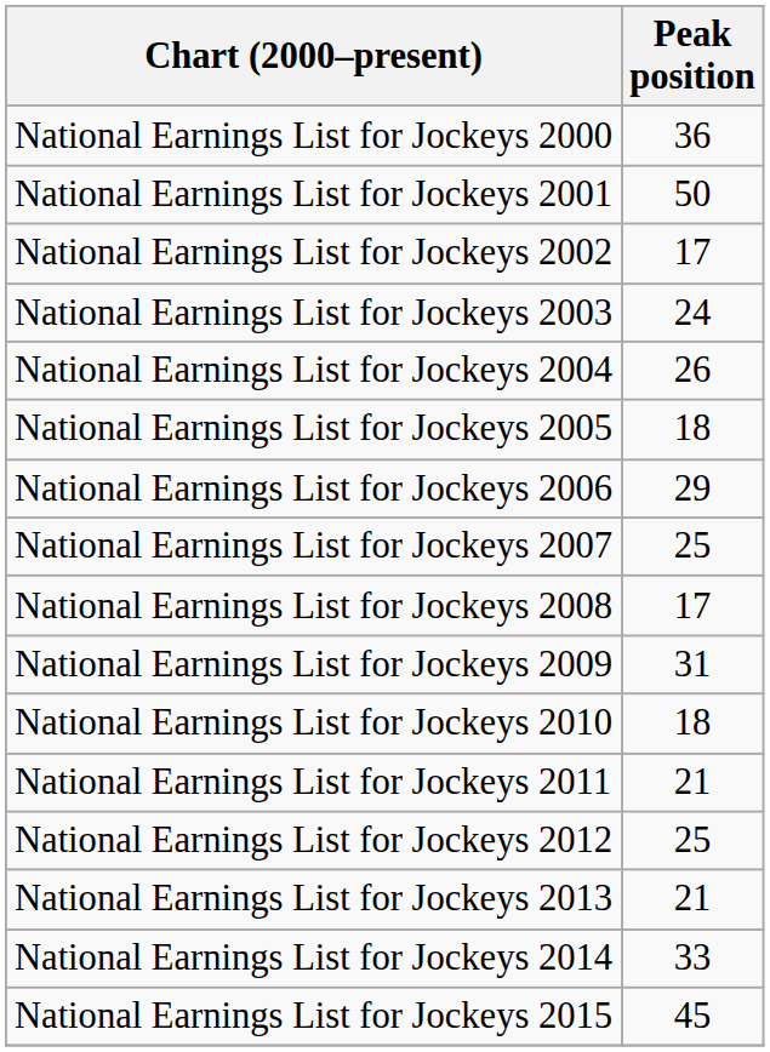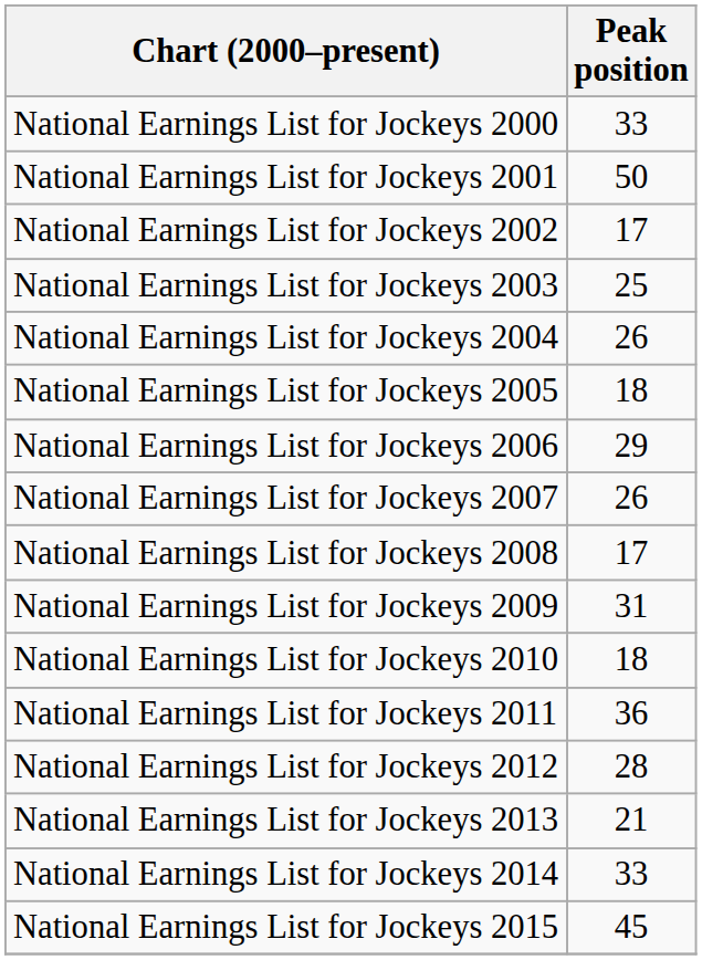National Earnings List for Jockeys 2000 | Peak position: 36 -> 33
National Earnings List for Jockeys 2003 | Peak position: 24 -> 25
National Earnings List for Jockeys 2007 | Peak position: 25 -> 26
National Earnings List for Jockeys 2011 | Peak position: 21 -> 36
National Earnings List for Jockeys 2012 | Peak position: 25 -> 28
